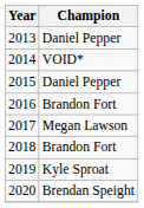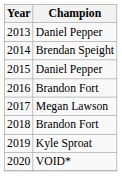2014 | Champion: VOID* -> Brendan Speight
2020 | Champion: Brendan Speight -> VOID*
